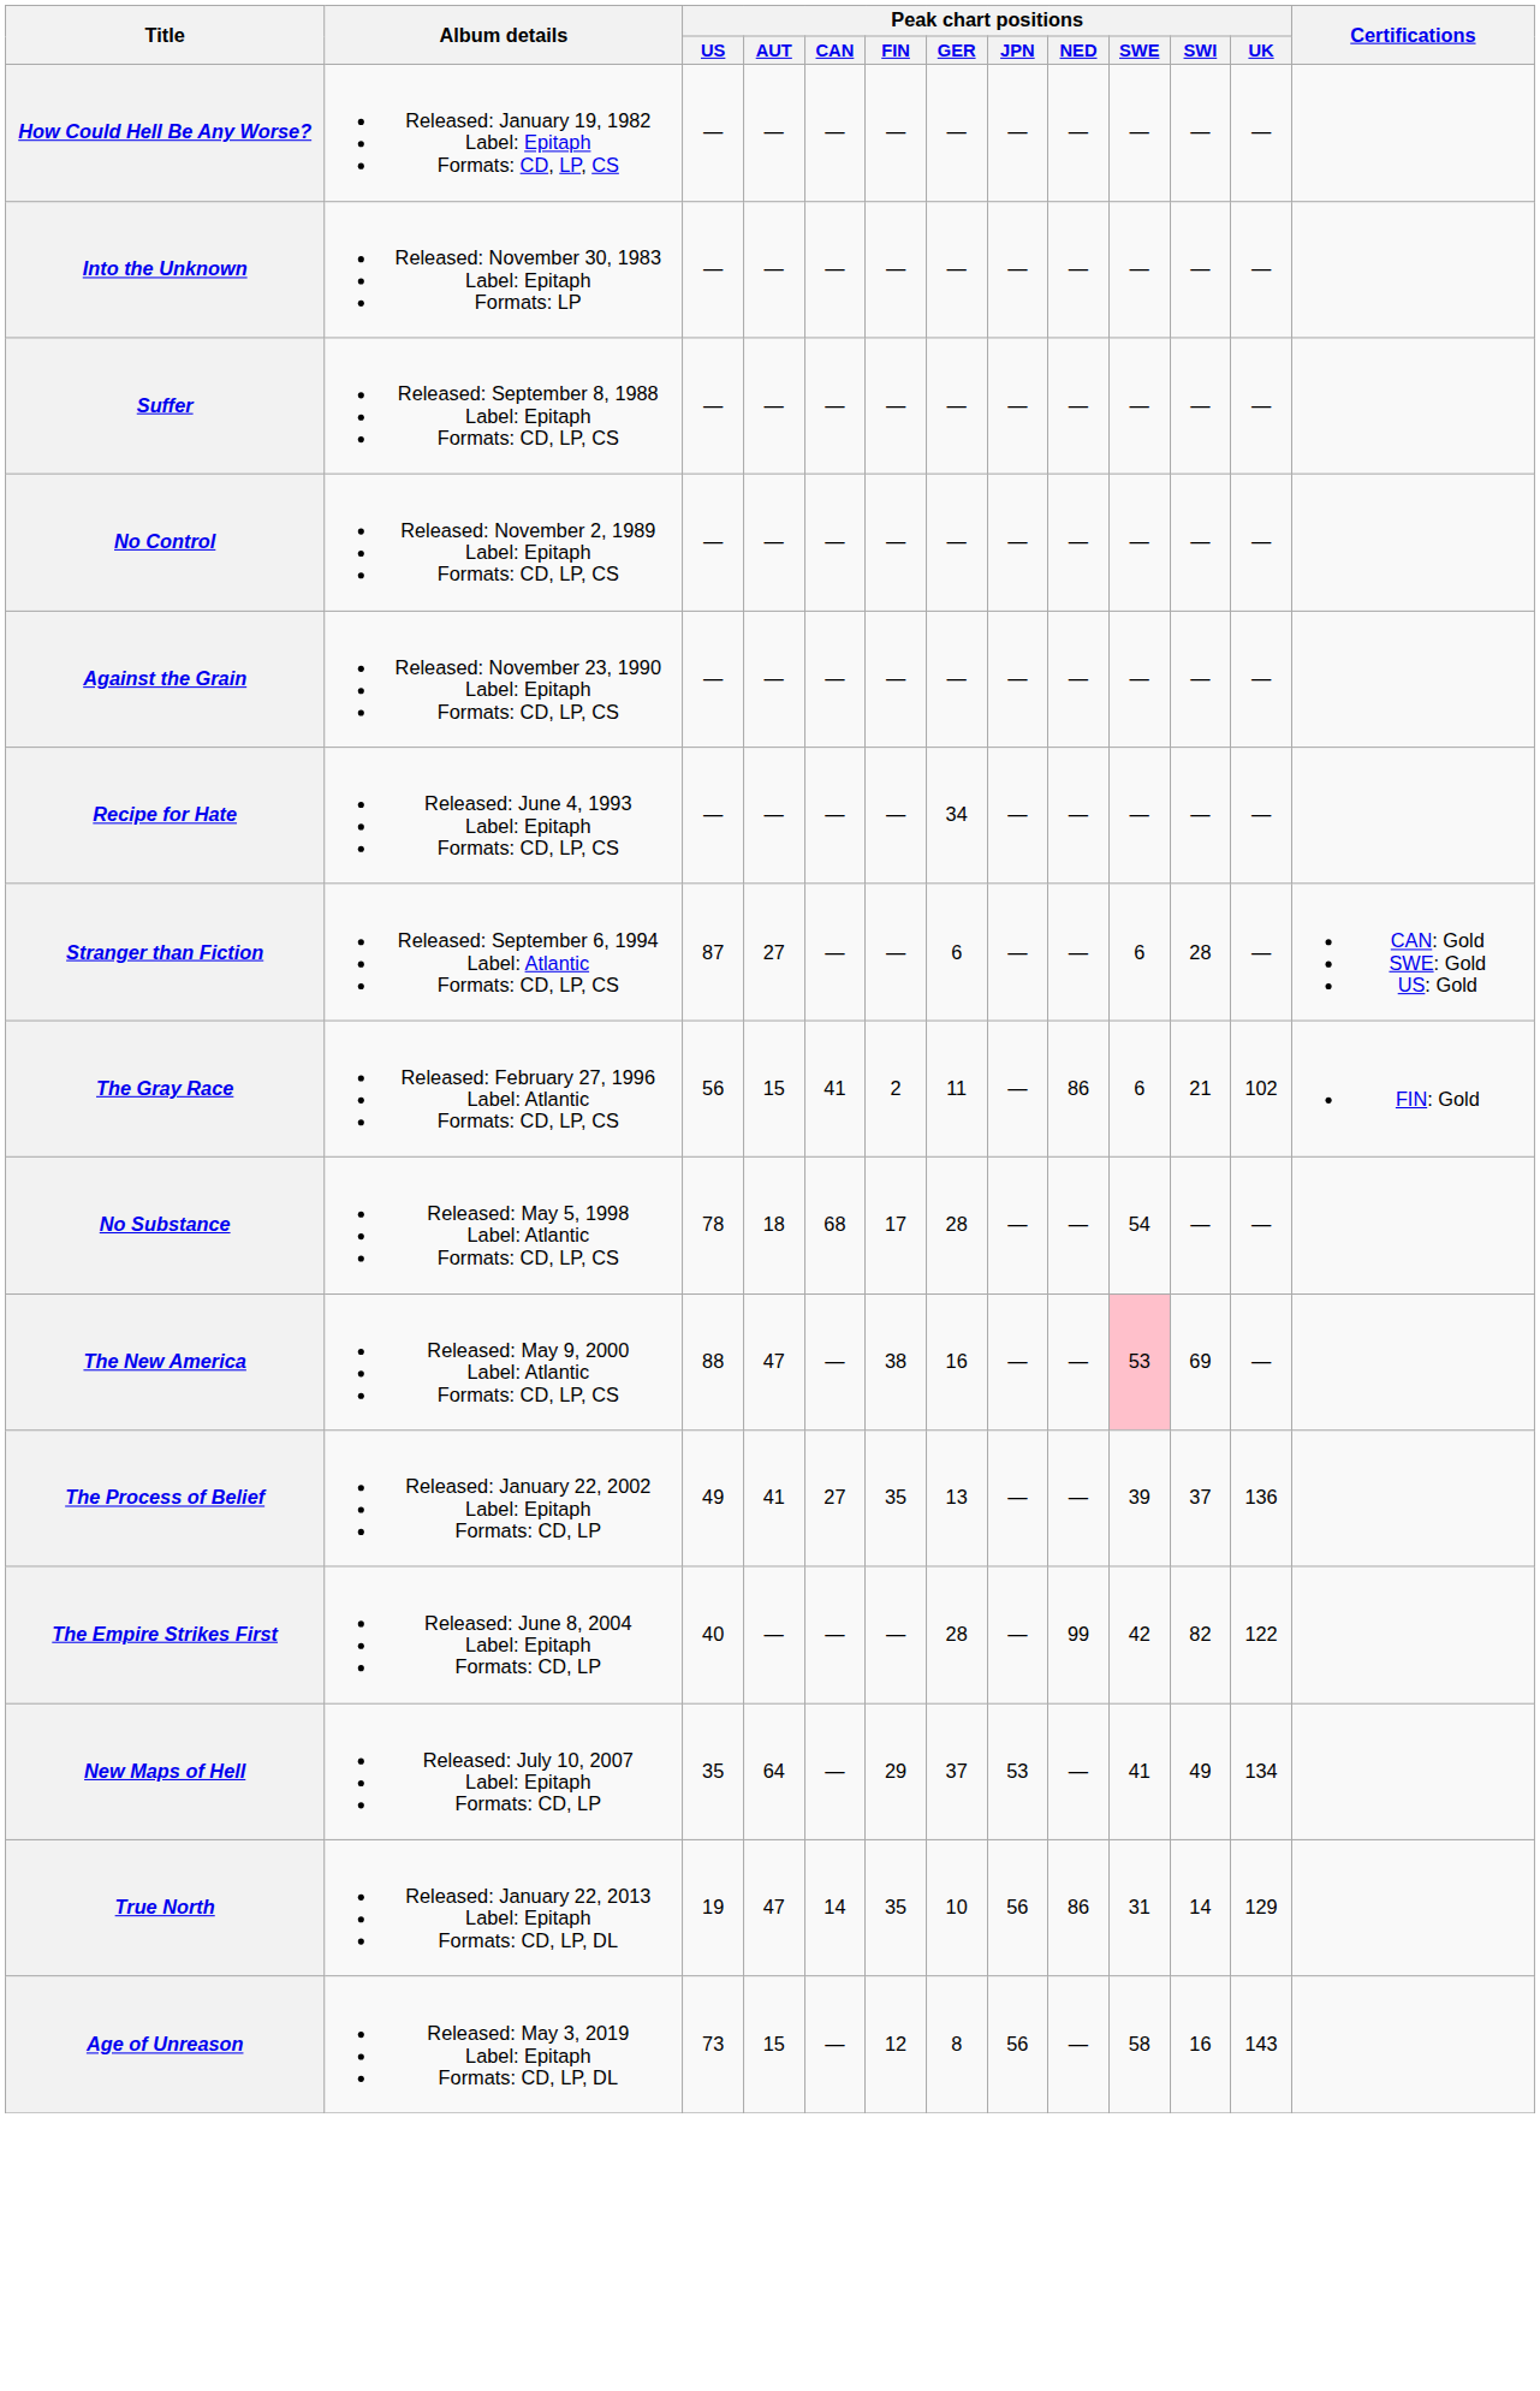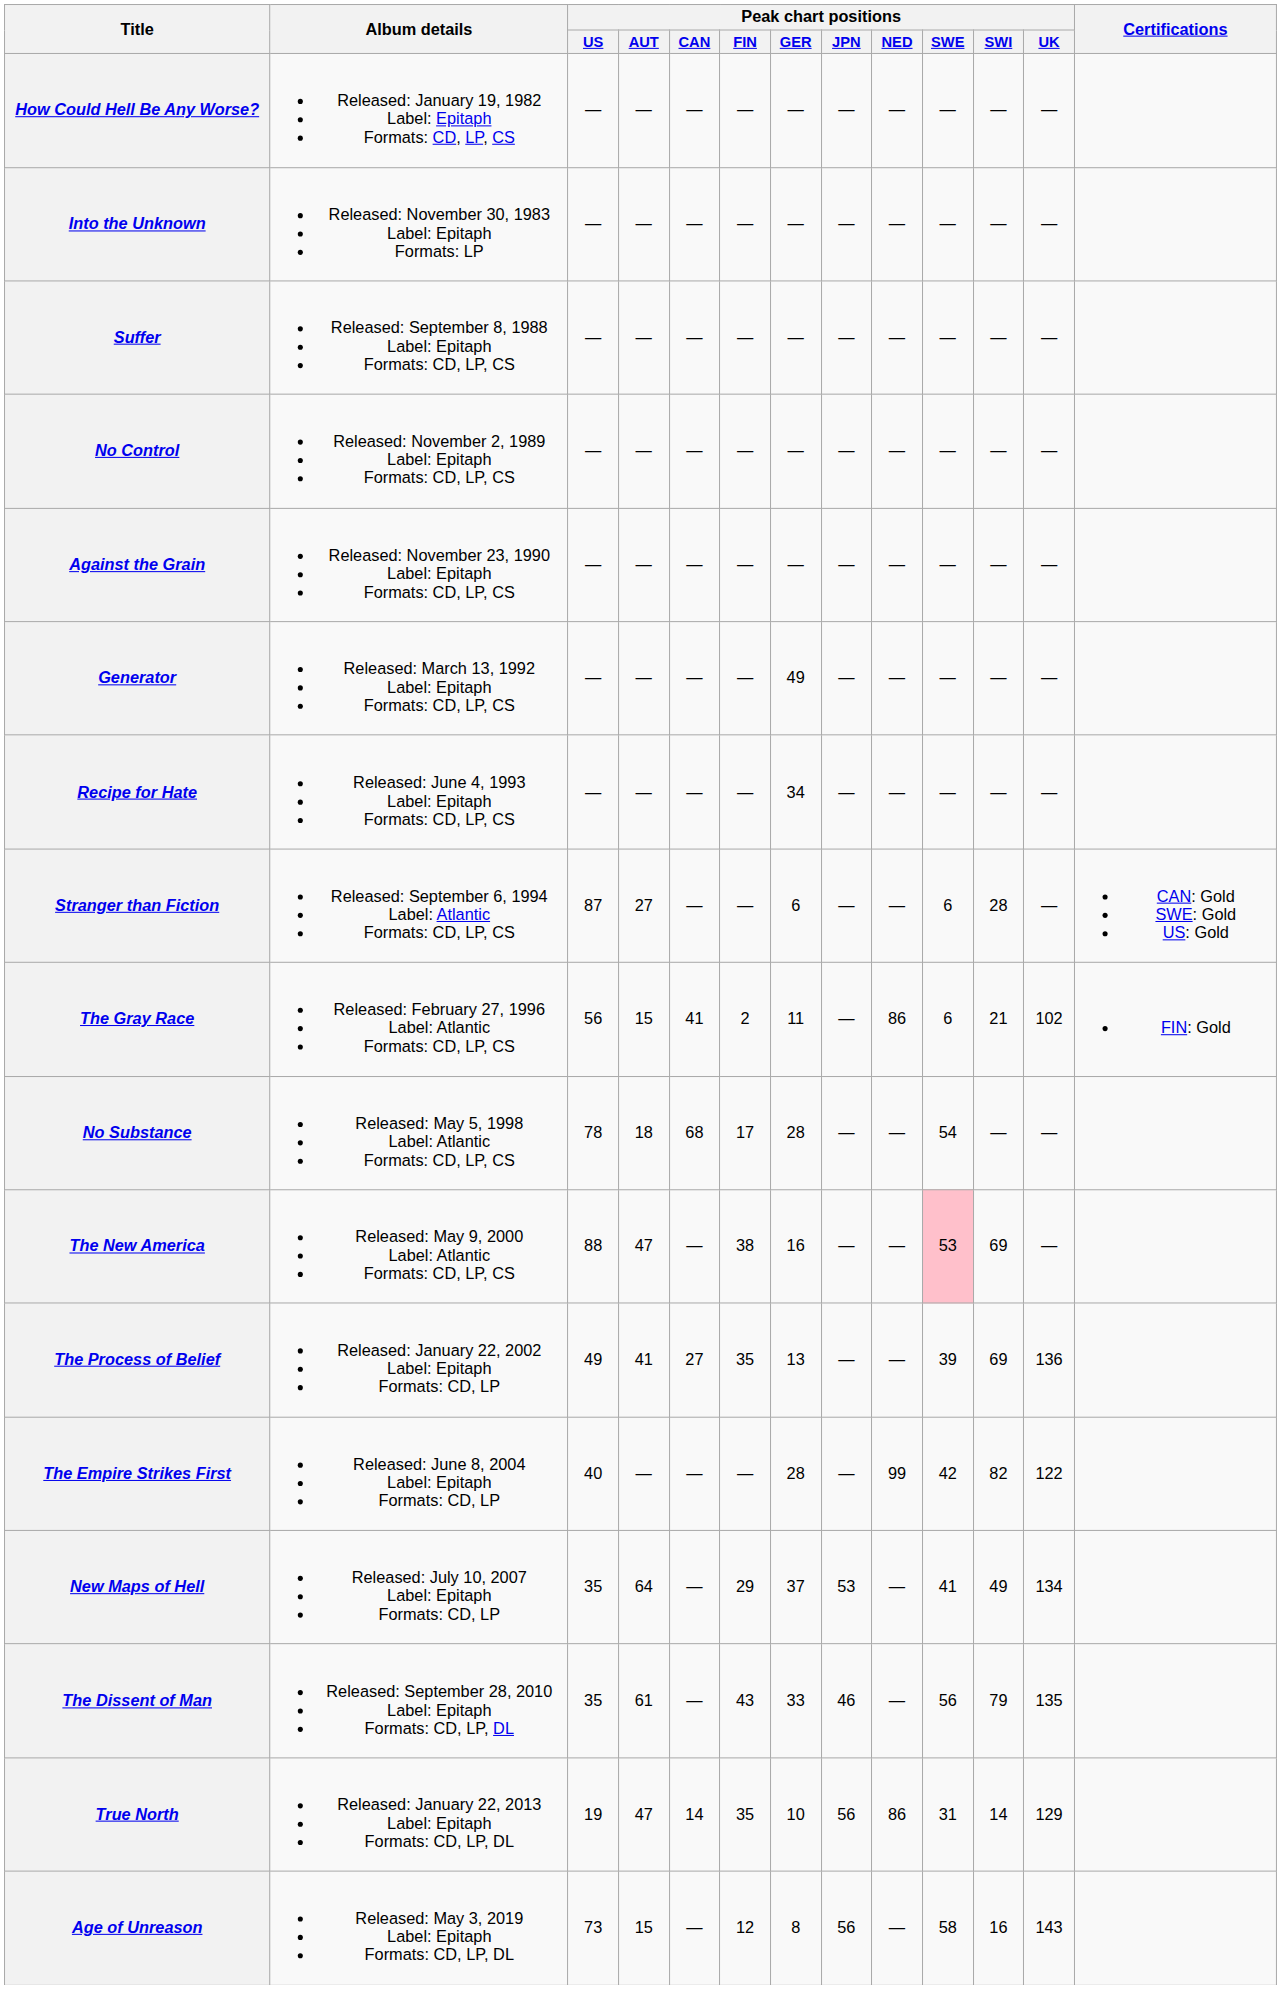+ row: Generator | Released: March 13, 1992 Label: Epitaph Formats: CD, LP, CS | — | — | — | — | 49 | — | — | — | — | —
The Process of Belief | Peak chart positions / SWI: 37 -> 69
+ row: The Dissent of Man | Released: September 28, 2010 Label: Epitaph Formats: CD, LP, DL | 35 | 61 | — | 43 | 33 | 46 | — | 56 | 79 | 135
